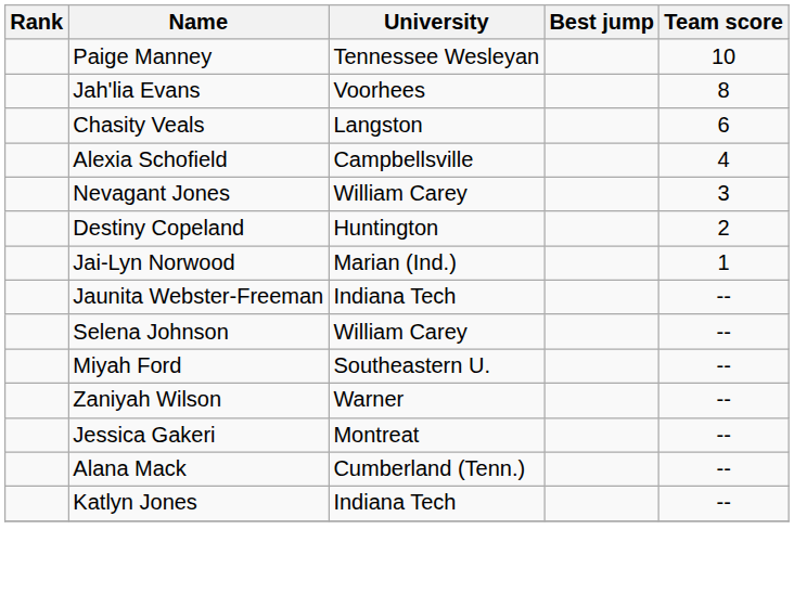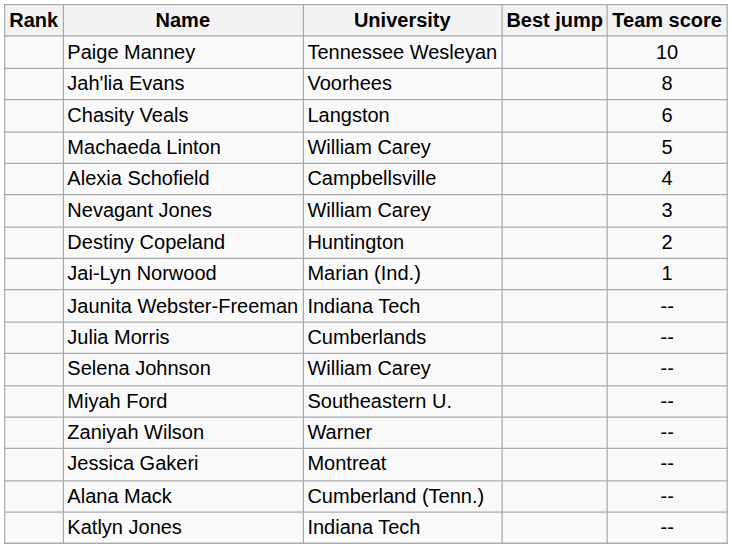+ row: Machaeda Linton | William Carey | 5
+ row: Julia Morris | Cumberlands | --
